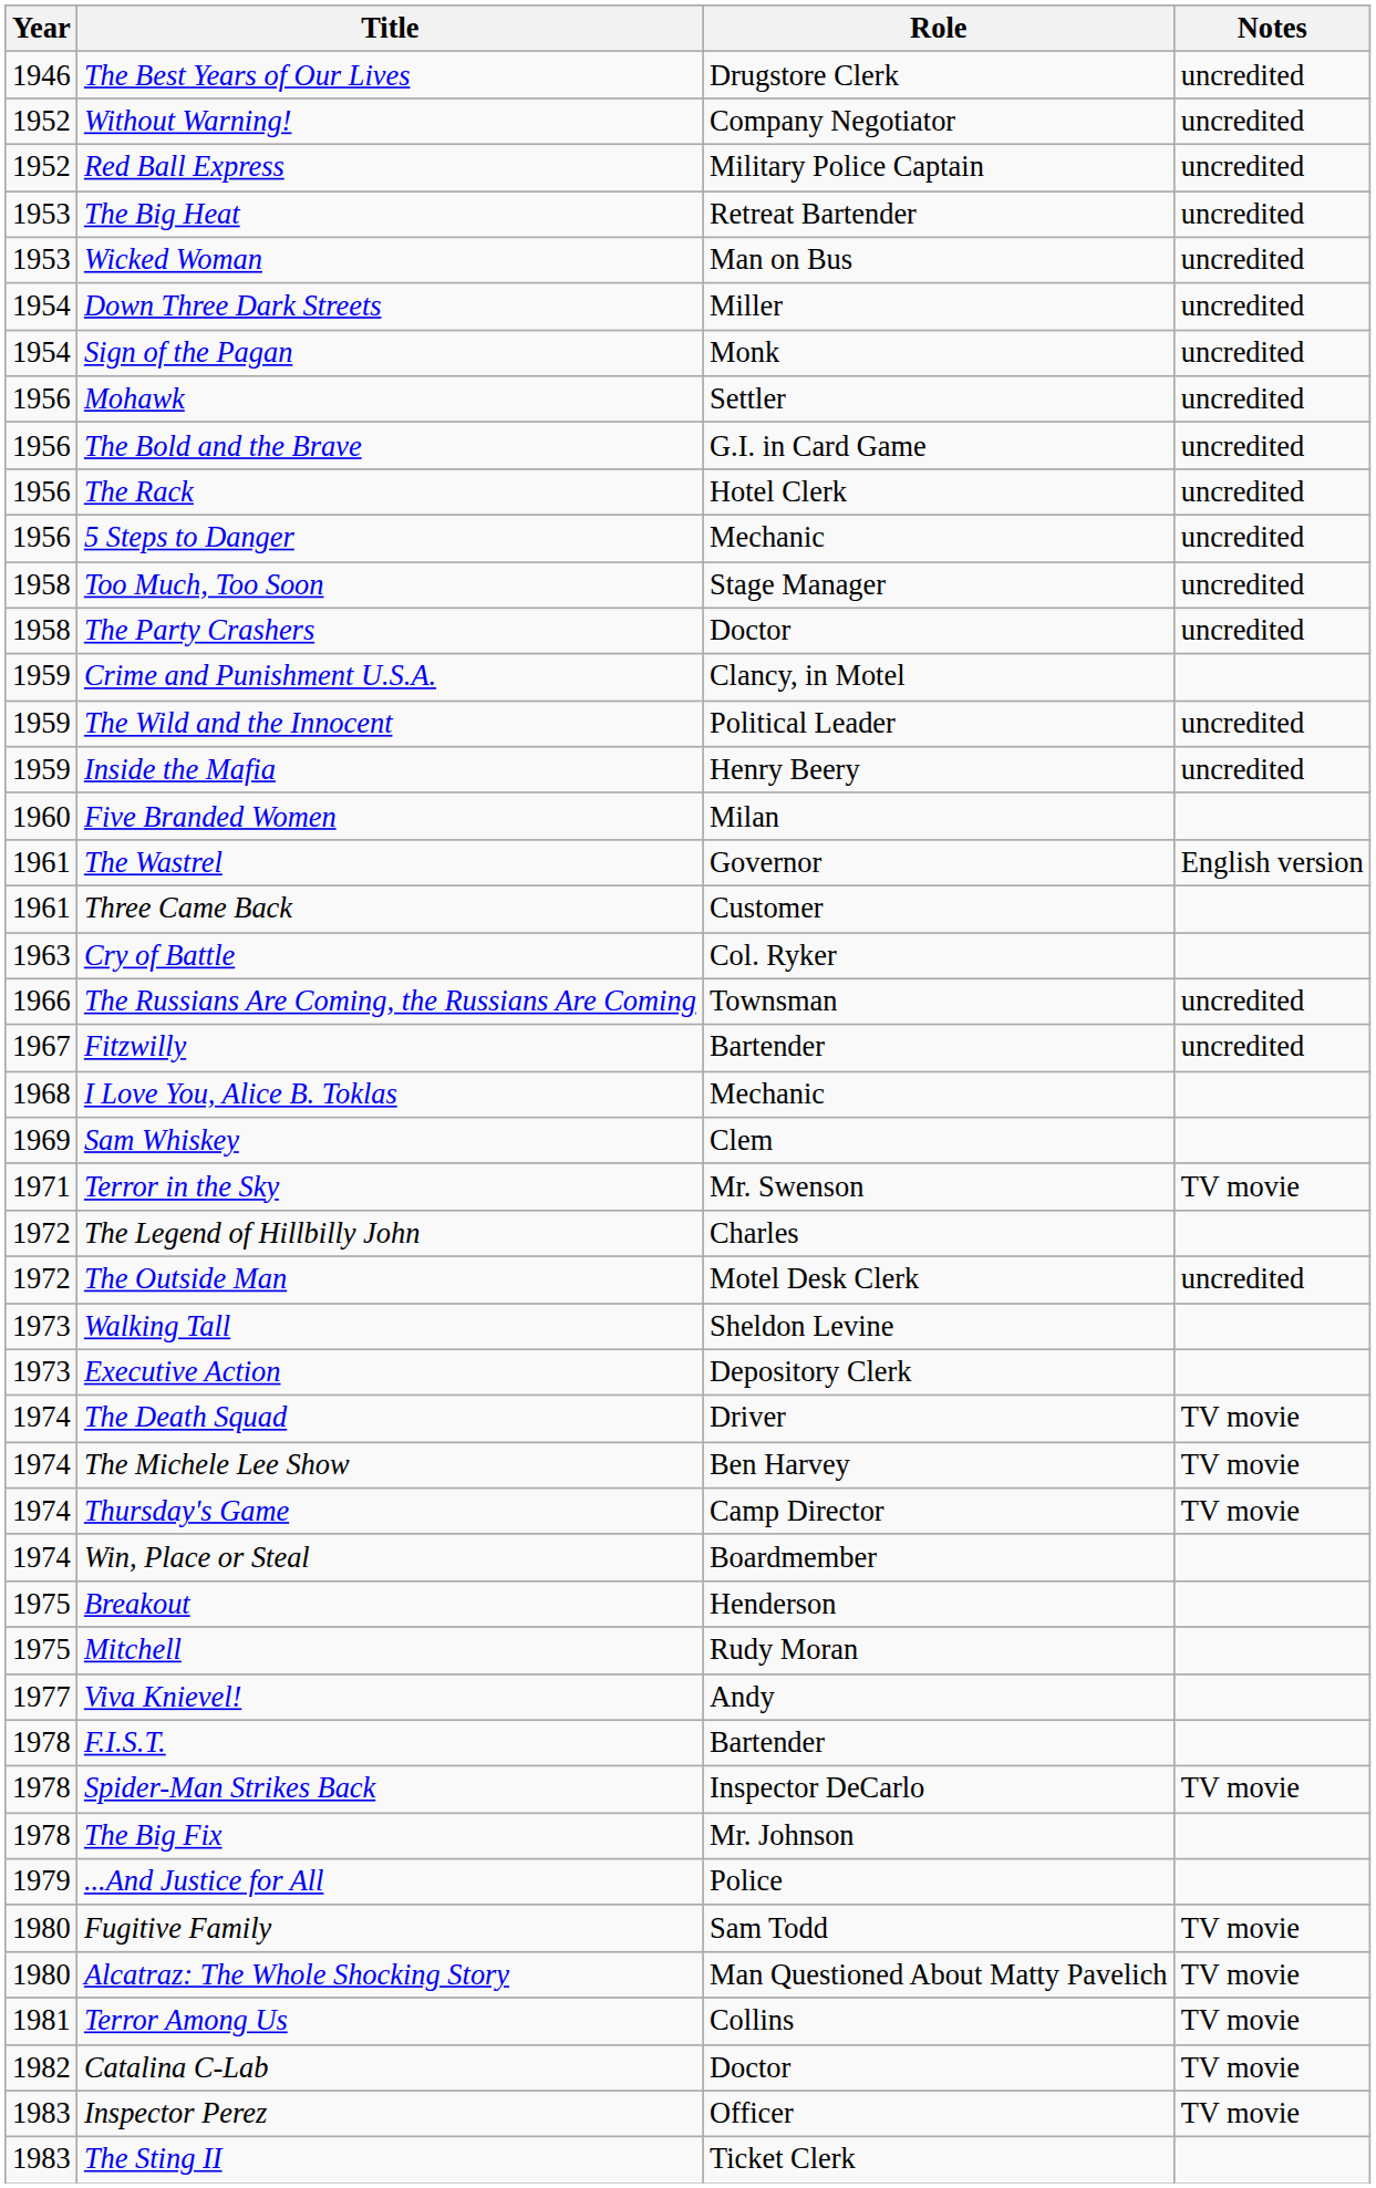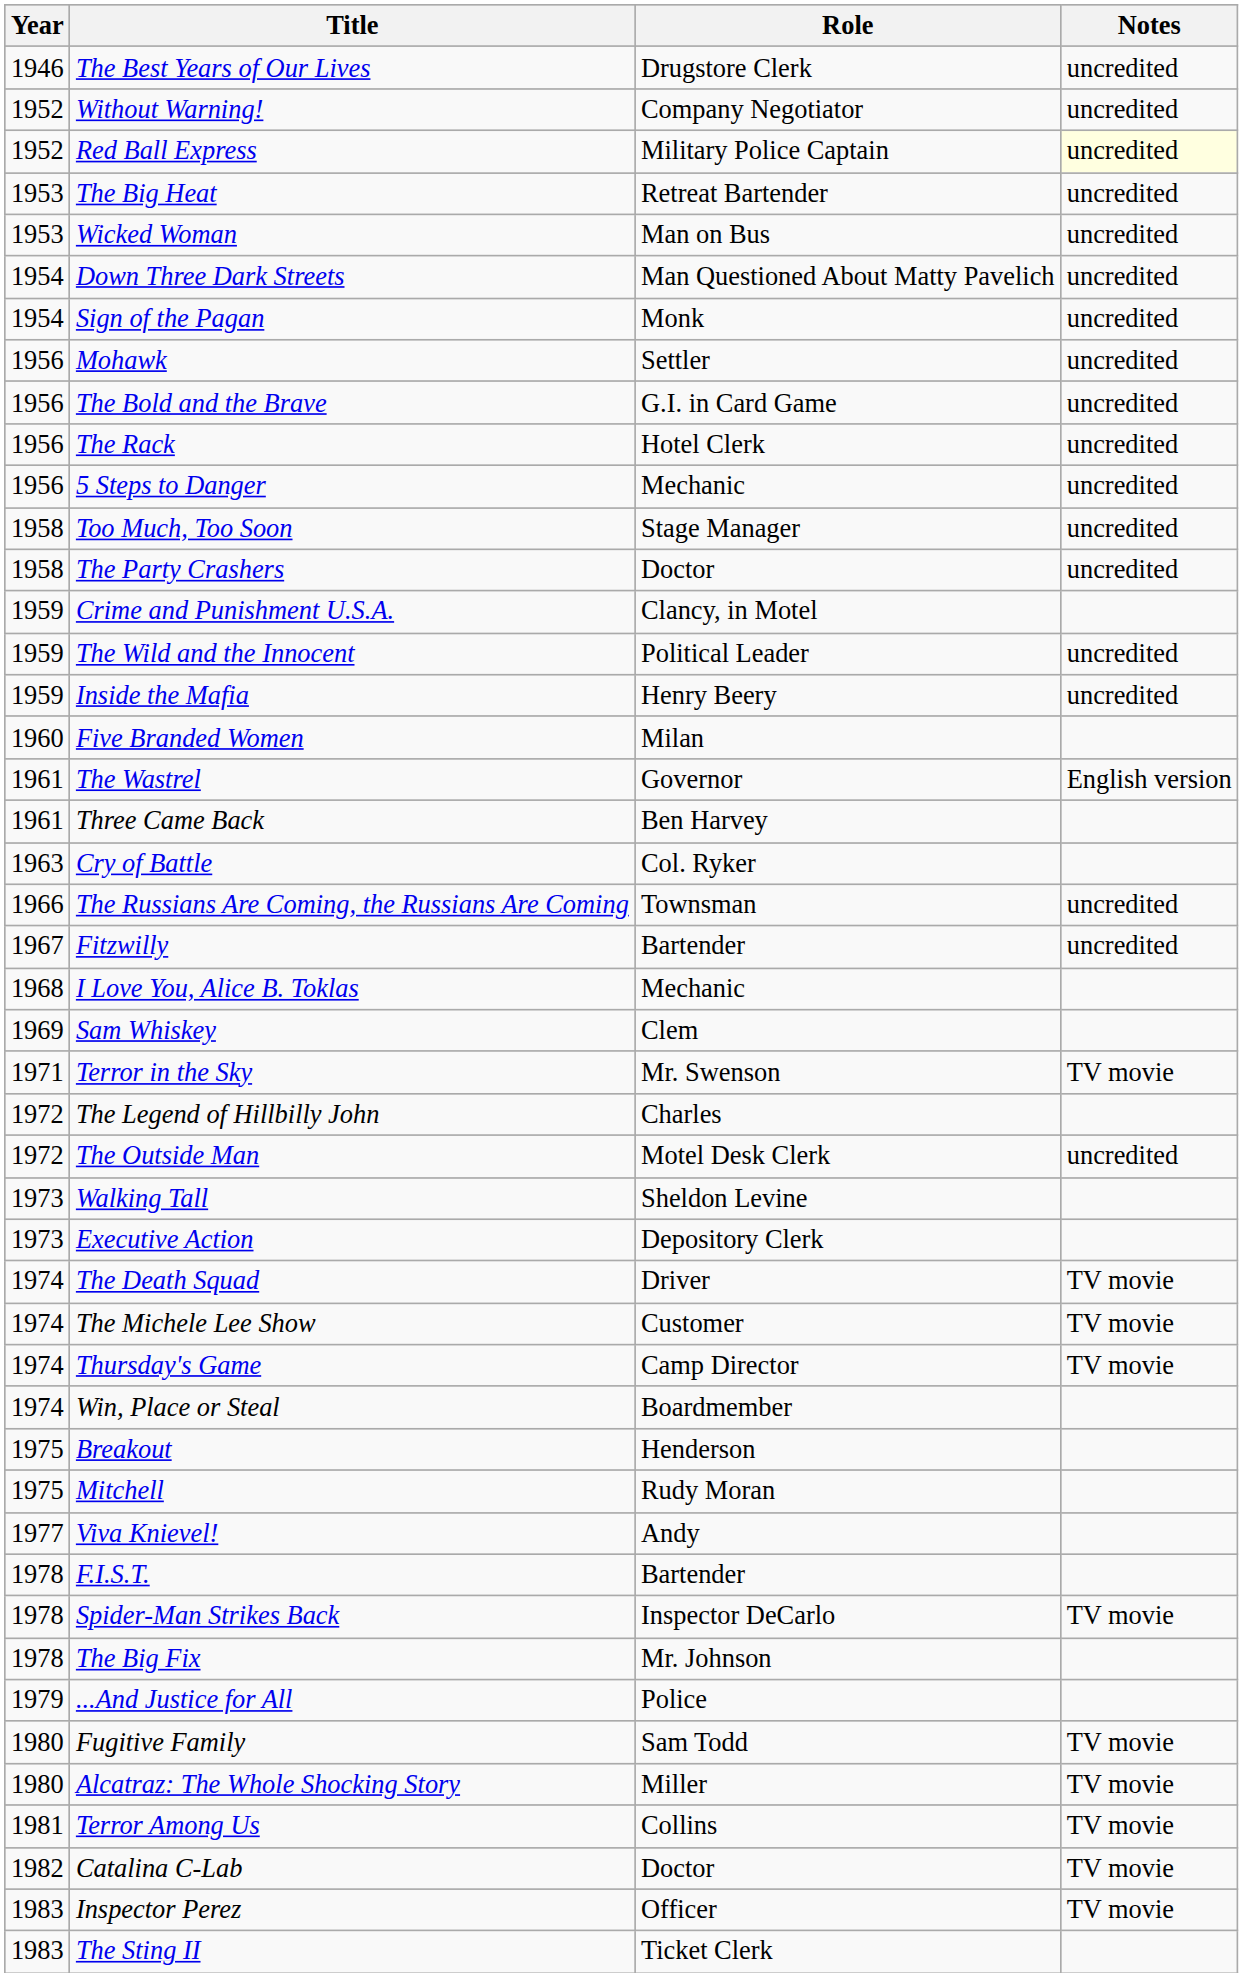Red Ball Express | Notes: no background -> lightyellow background
Down Three Dark Streets | Role: Miller -> Man Questioned About Matty Pavelich
Three Came Back | Role: Customer -> Ben Harvey
The Michele Lee Show | Role: Ben Harvey -> Customer
Alcatraz: The Whole Shocking Story | Role: Man Questioned About Matty Pavelich -> Miller
